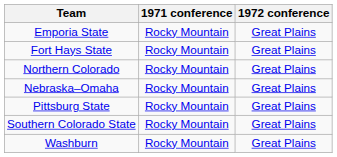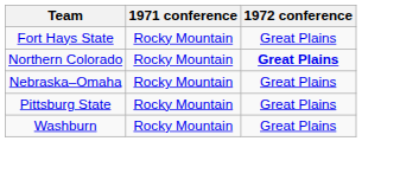- row: Emporia State | Rocky Mountain | Great Plains
Northern Colorado | 1972 conference: normal -> bold
- row: Southern Colorado State | Rocky Mountain | Great Plains
